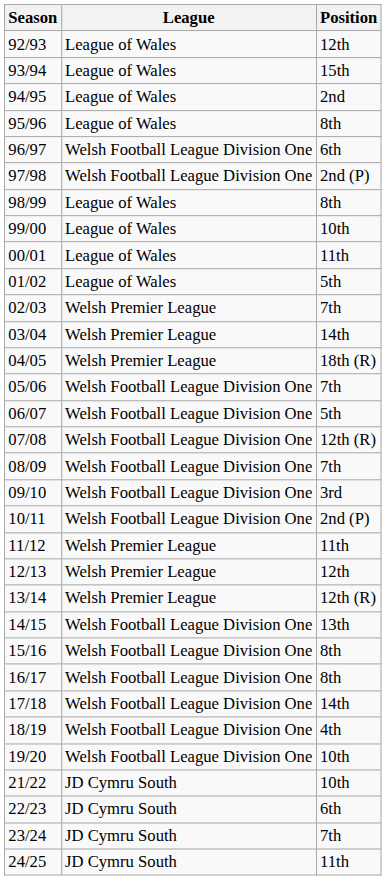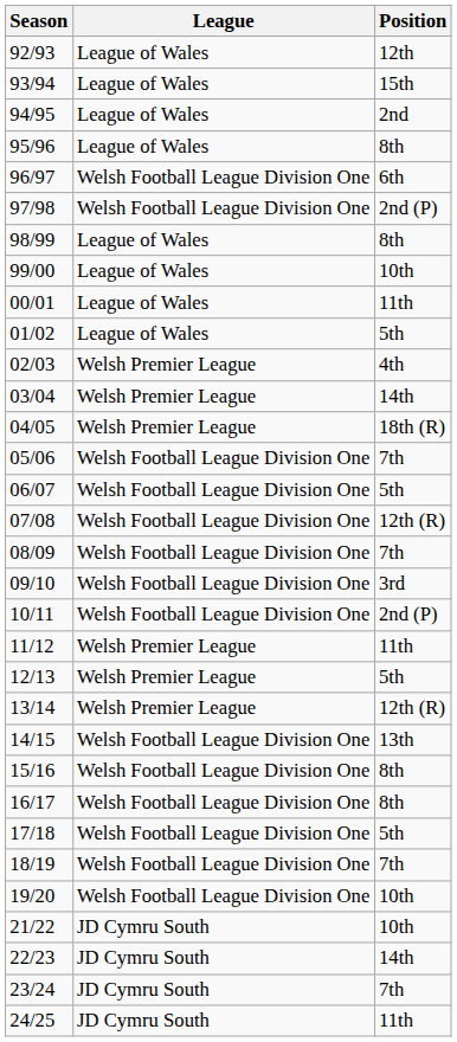02/03 | Position: 7th -> 4th
12/13 | Position: 12th -> 5th
17/18 | Position: 14th -> 5th
18/19 | Position: 4th -> 7th
22/23 | Position: 6th -> 14th
